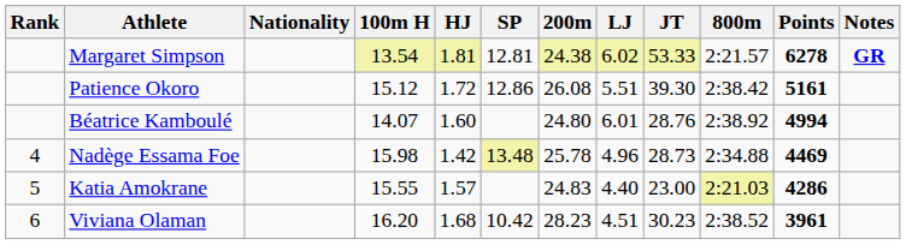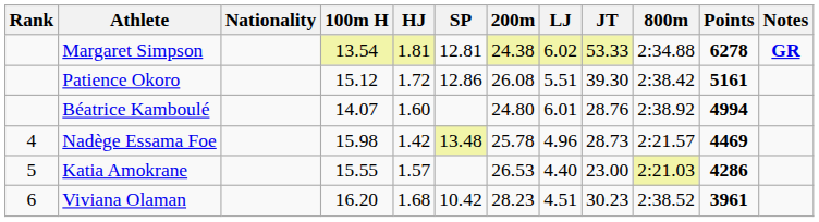Margaret Simpson | 800m: 2:21.57 -> 2:34.88
Nadège Essama Foe | 800m: 2:34.88 -> 2:21.57
Katia Amokrane | 200m: 24.83 -> 26.53
